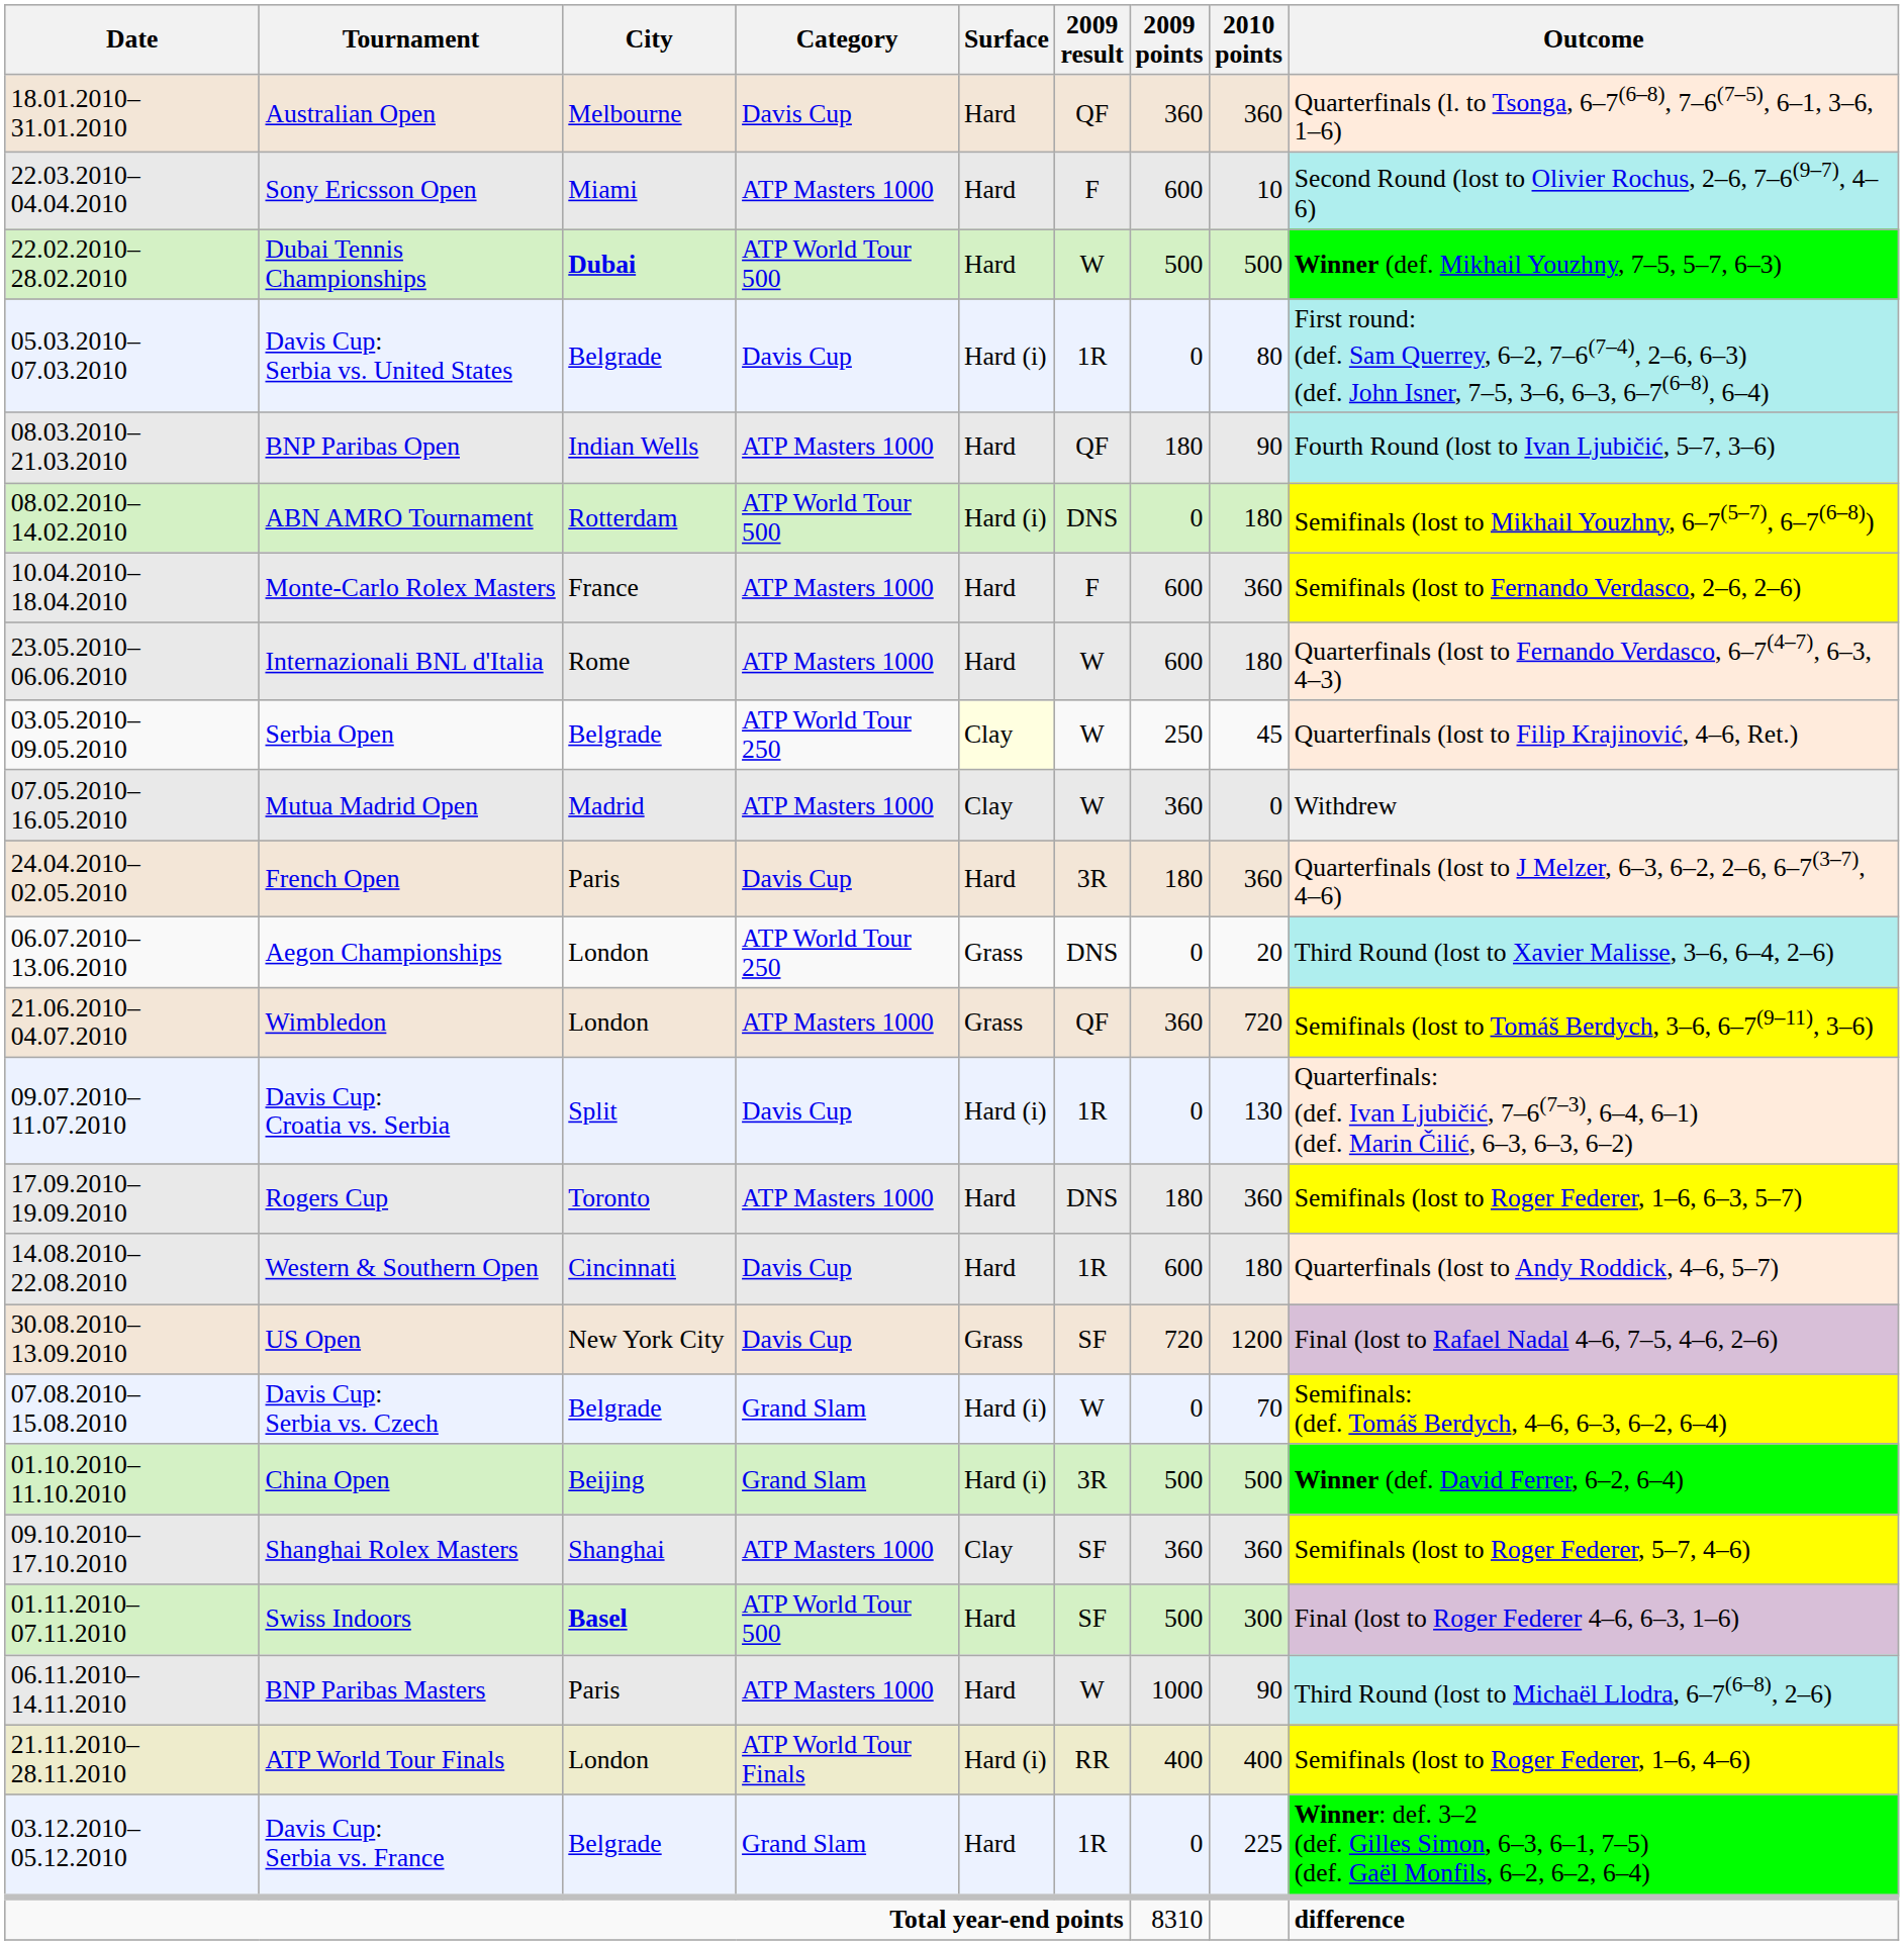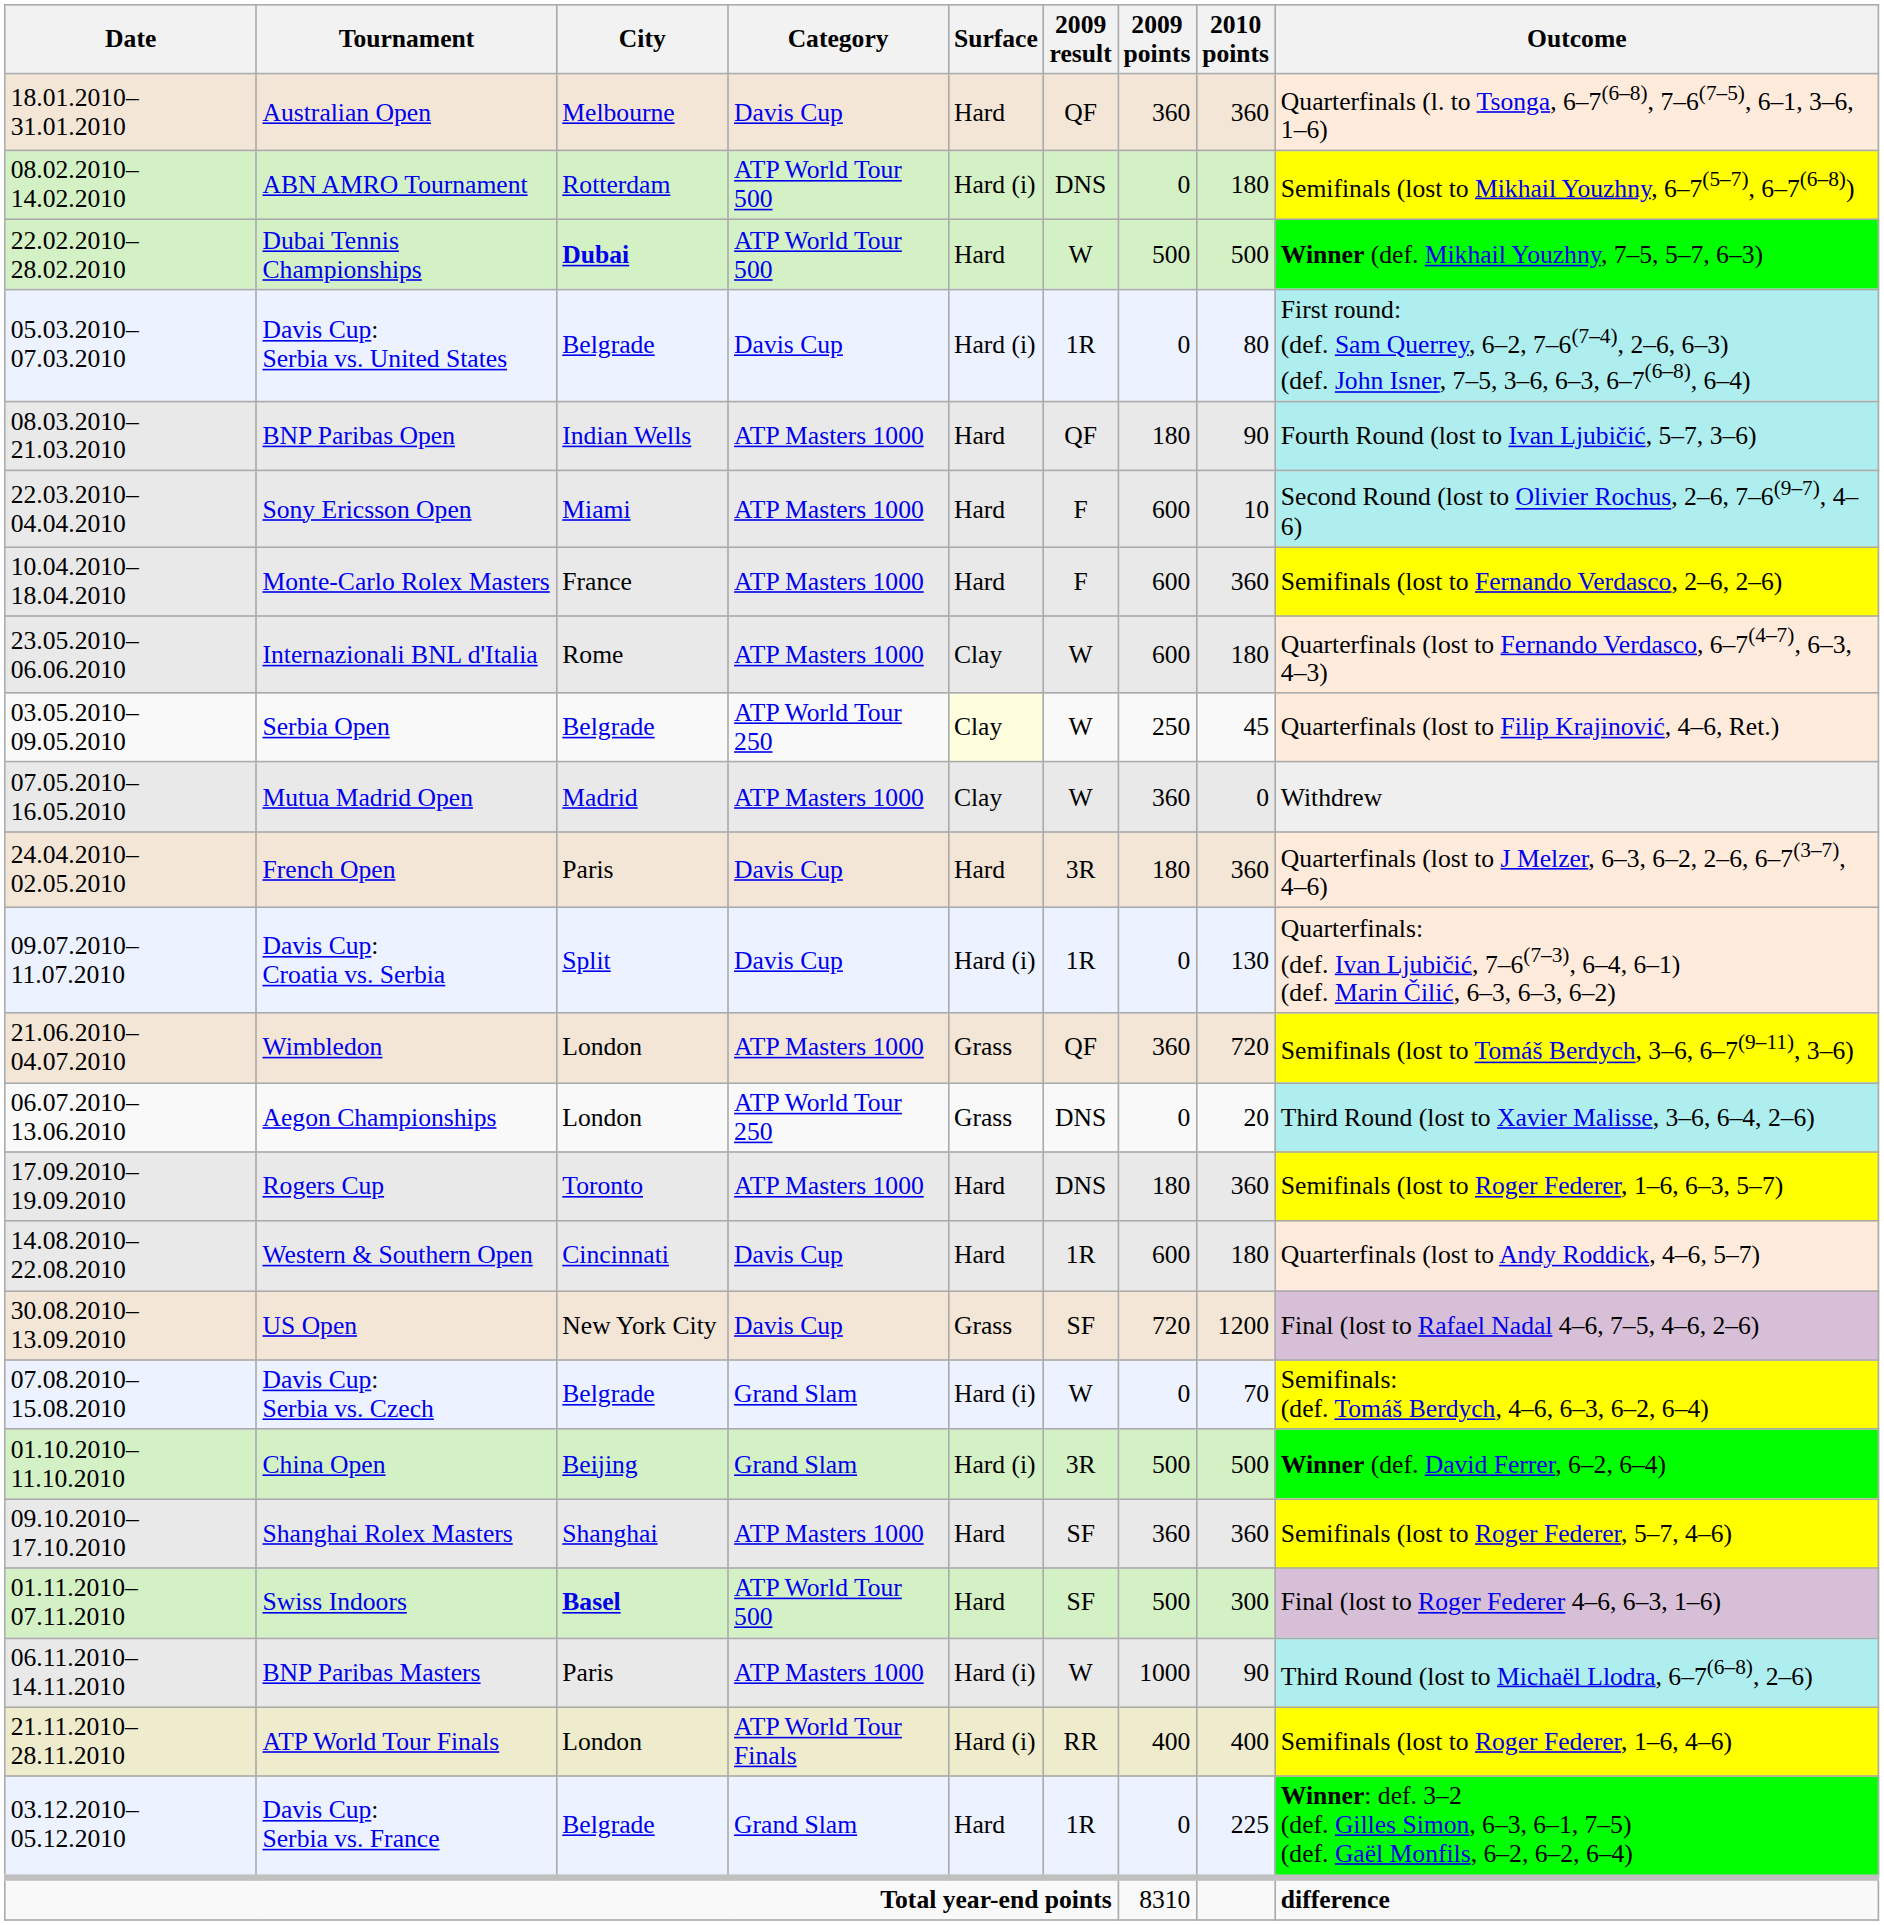rows swapped: ABN AMRO Tournament <-> Sony Ericsson Open
Internazionali BNL d'Italia | Surface: Hard -> Clay
rows swapped: Aegon Championships <-> Davis Cup: Croatia vs. Serbia
Shanghai Rolex Masters | Surface: Clay -> Hard
BNP Paribas Masters | Surface: Hard -> Hard (i)
